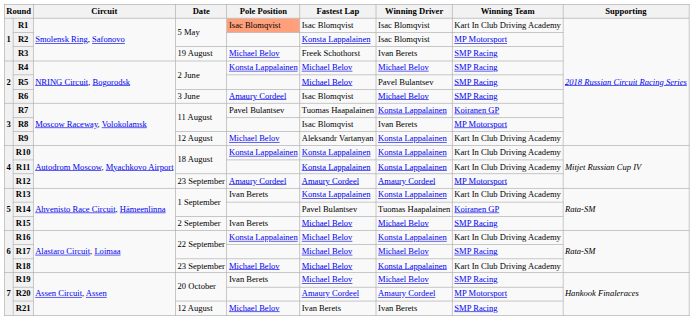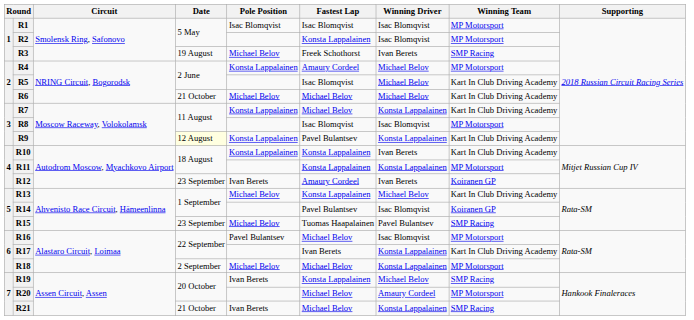R1 | Pole Position: lightsalmon background -> no background
R1 | Winning Team: Kart In Club Driving Academy -> MP Motorsport
R4 | Fastest Lap: Michael Belov -> Amaury Cordeel
R4 | Winning Team: SMP Racing -> MP Motorsport
R5 | Fastest Lap: Michael Belov -> Isac Blomqvist
R5 | Winning Driver: Pavel Bulantsev -> Michael Belov
R5 | Winning Team: SMP Racing -> Kart In Club Driving Academy
R6 | Date: 3 June -> 21 October
R6 | Pole Position: Amaury Cordeel -> Michael Belov
R6 | Fastest Lap: Isac Blomqvist -> Michael Belov
R6 | Winning Team: SMP Racing -> Kart In Club Driving Academy
R7 | Pole Position: Pavel Bulantsev -> Konsta Lappalainen
R7 | Fastest Lap: Tuomas Haapalainen -> Michael Belov
R7 | Winning Team: Koiranen GP -> Kart In Club Driving Academy
R8 | Winning Driver: Ivan Berets -> Isac Blomqvist
R9 | Date: no background -> lightyellow background
R9 | Pole Position: Michael Belov -> Konsta Lappalainen
R9 | Fastest Lap: Aleksandr Vartanyan -> Pavel Bulantsev
R10 | Winning Driver: Konsta Lappalainen -> Ivan Berets
R11 | Winning Team: Kart In Club Driving Academy -> MP Motorsport
R12 | Pole Position: Amaury Cordeel -> Ivan Berets
R12 | Winning Driver: Amaury Cordeel -> Ivan Berets
R12 | Winning Team: MP Motorsport -> Koiranen GP
R13 | Pole Position: Ivan Berets -> Michael Belov
R13 | Winning Driver: Konsta Lappalainen -> Michael Belov
R14 | Winning Driver: Tuomas Haapalainen -> Isac Blomqvist
R15 | Date: 2 September -> 23 September
R15 | Pole Position: Ivan Berets -> Michael Belov
R15 | Fastest Lap: Michael Belov -> Tuomas Haapalainen
R15 | Winning Driver: Michael Belov -> Pavel Bulantsev
R16 | Pole Position: Konsta Lappalainen -> Pavel Bulantsev
R16 | Winning Driver: Konsta Lappalainen -> Isac Blomqvist
R16 | Winning Team: Kart In Club Driving Academy -> MP Motorsport
R17 | Fastest Lap: Michael Belov -> Ivan Berets
R17 | Winning Driver: Michael Belov -> Konsta Lappalainen
R17 | Winning Team: SMP Racing -> Kart In Club Driving Academy
R18 | Date: 23 September -> 2 September
R18 | Winning Team: Kart In Club Driving Academy -> MP Motorsport
R19 | Fastest Lap: Michael Belov -> Konsta Lappalainen
R20 | Fastest Lap: Amaury Cordeel -> Michael Belov
R21 | Date: 12 August -> 21 October
R21 | Pole Position: Michael Belov -> Ivan Berets
R21 | Fastest Lap: Ivan Berets -> Michael Belov
R21 | Winning Driver: Ivan Berets -> Konsta Lappalainen
